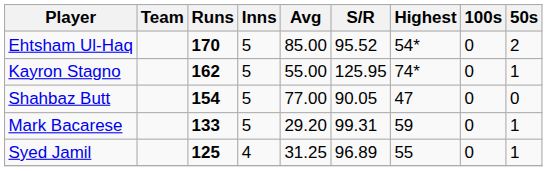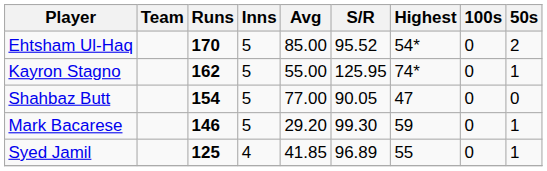Mark Bacarese | Runs: 133 -> 146
Mark Bacarese | S/R: 99.31 -> 99.30
Syed Jamil | Avg: 31.25 -> 41.85
